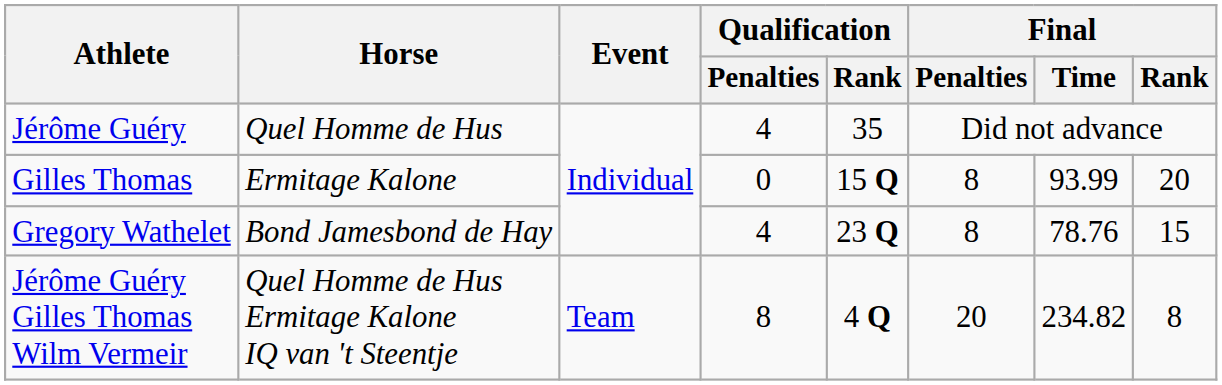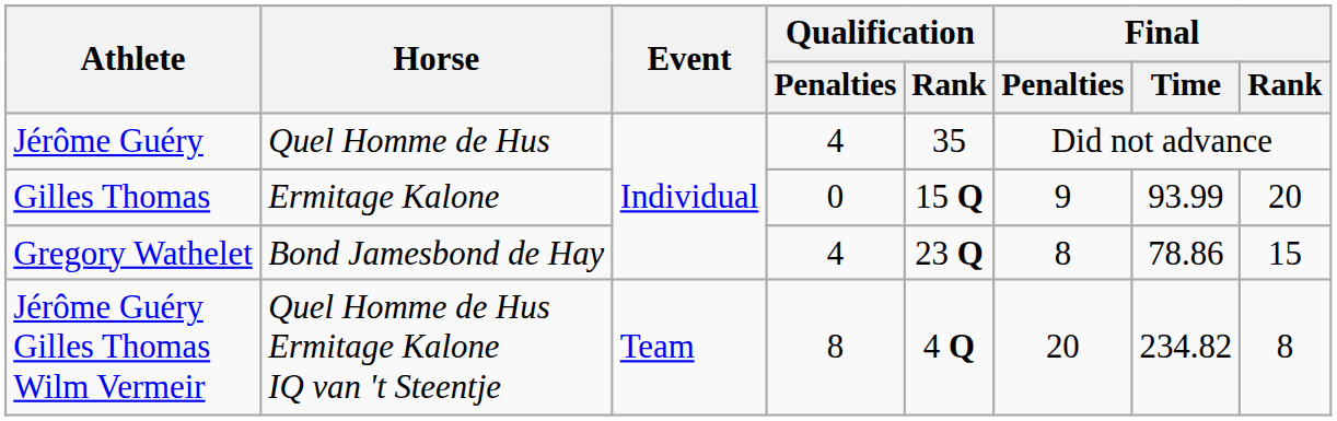Gilles Thomas | Final / Penalties: 8 -> 9
Gregory Wathelet | Final / Time: 78.76 -> 78.86
